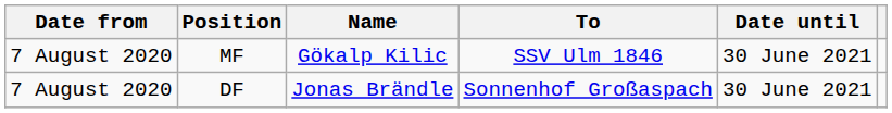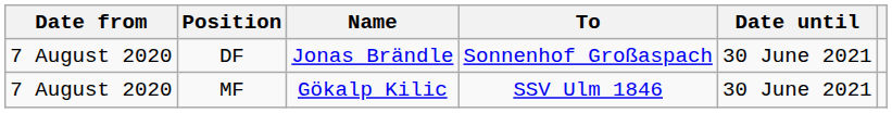rows swapped: MF <-> DF
